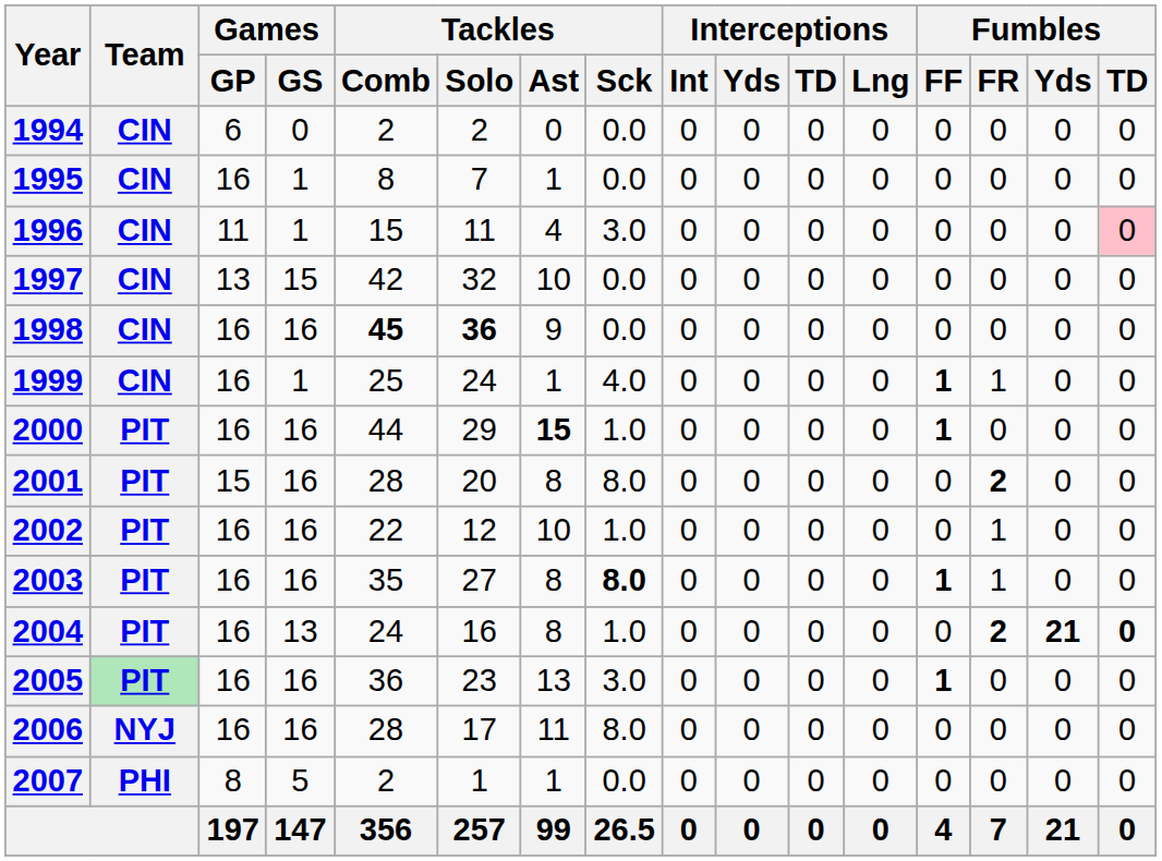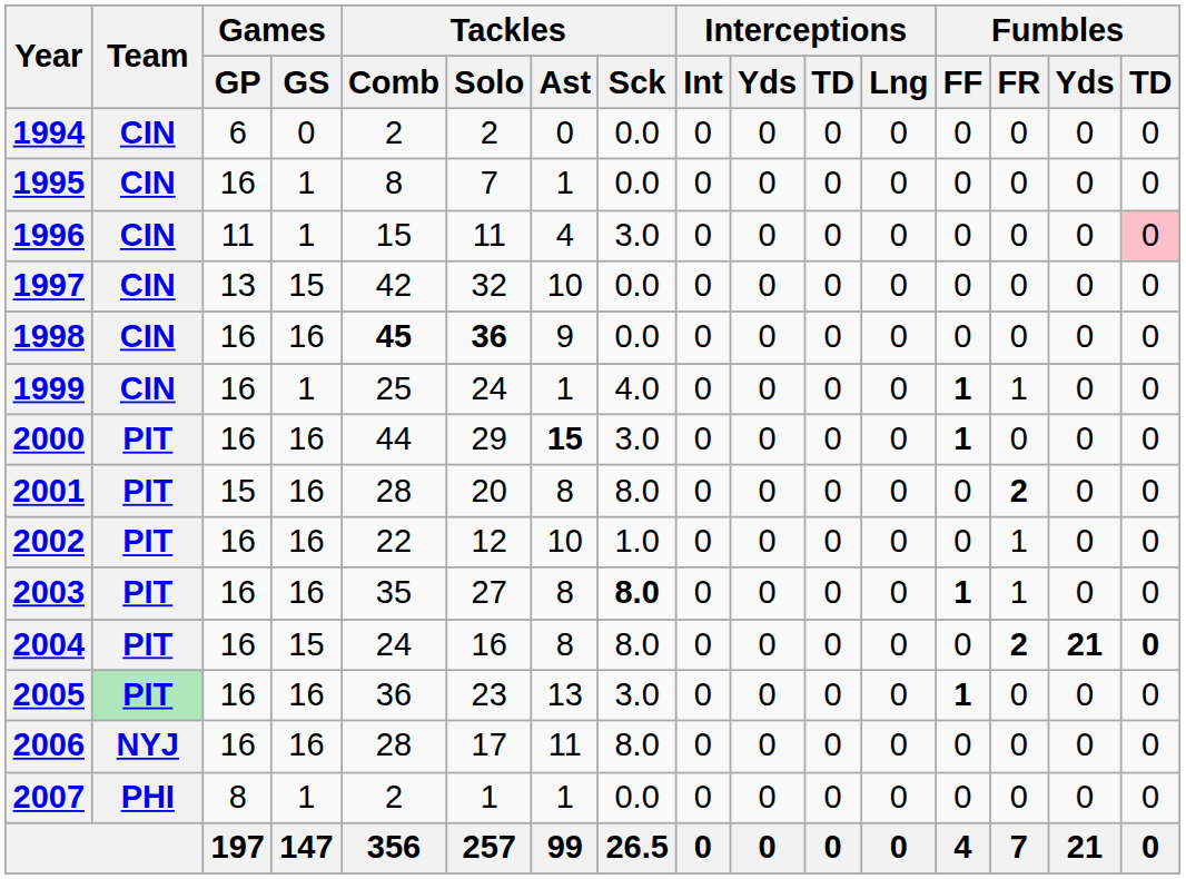2000 | Tackles / Sck: 1.0 -> 3.0
2004 | Games / GS: 13 -> 15
2004 | Tackles / Sck: 1.0 -> 8.0
2007 | Games / GS: 5 -> 1
